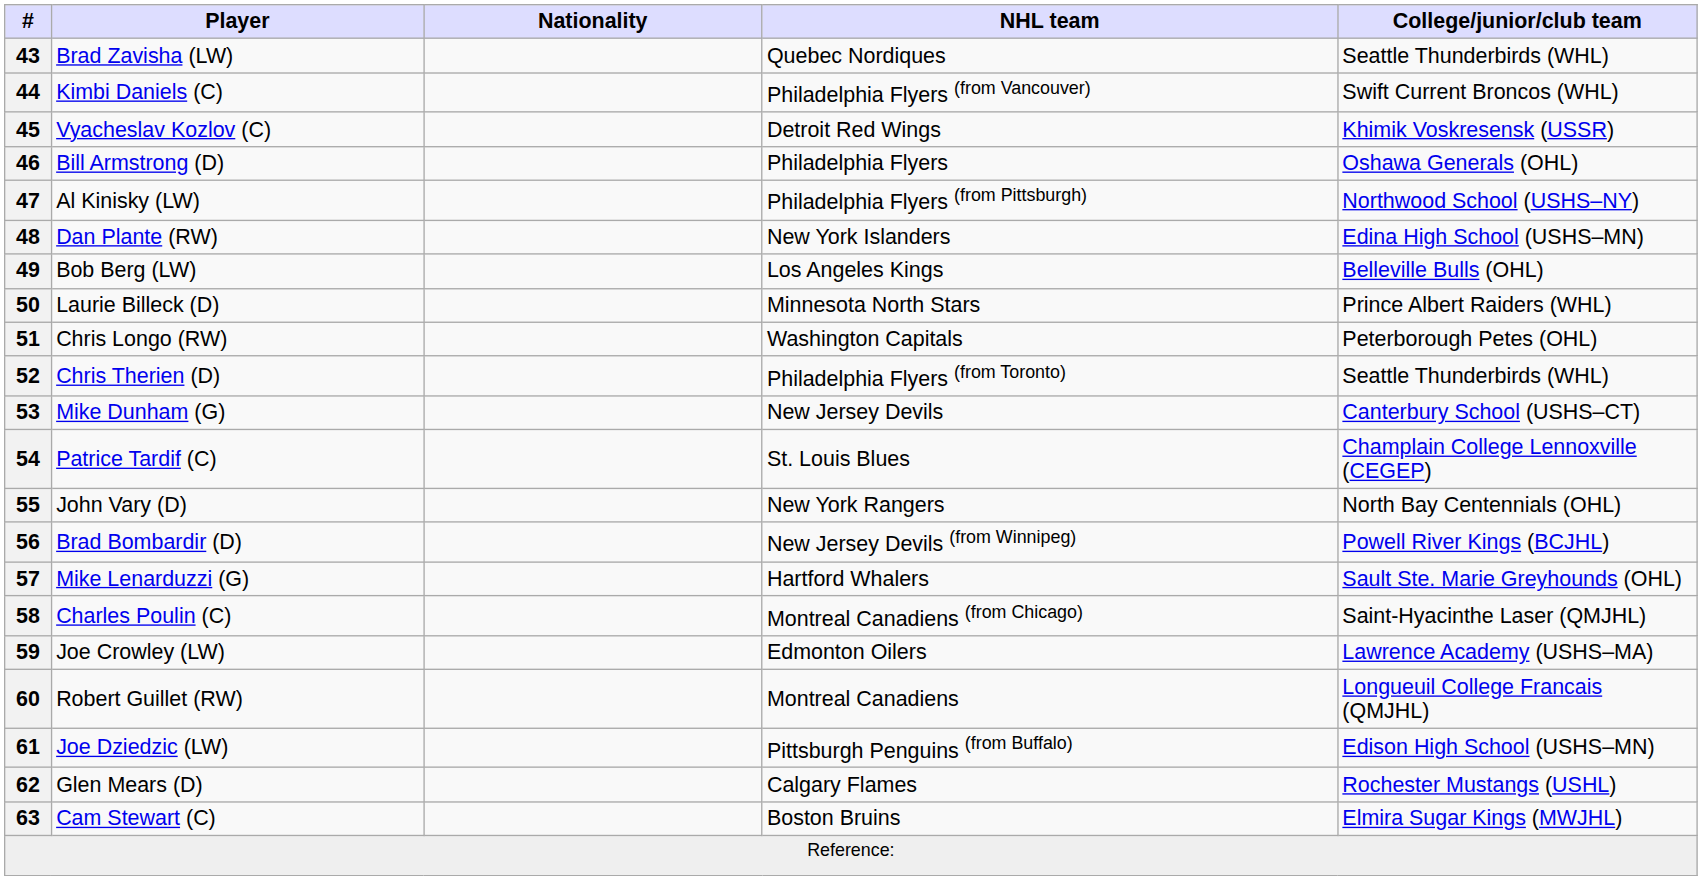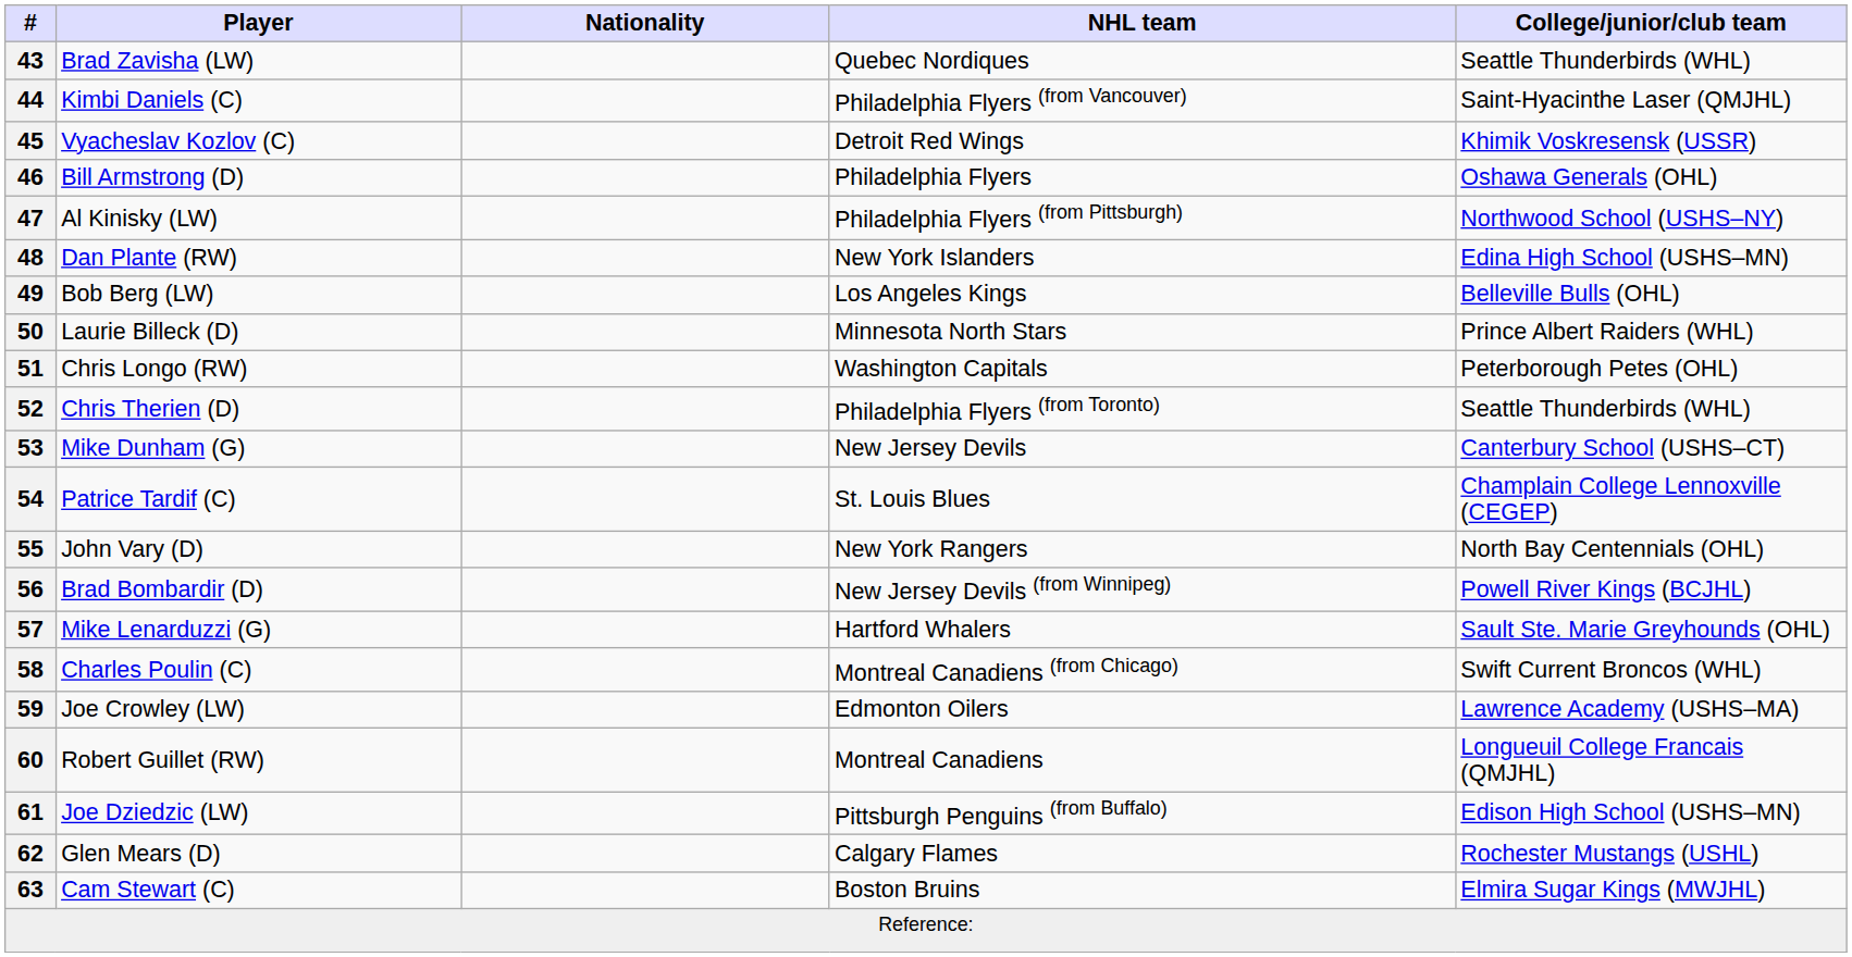44 | College/junior/club team: Swift Current Broncos (WHL) -> Saint-Hyacinthe Laser (QMJHL)
58 | College/junior/club team: Saint-Hyacinthe Laser (QMJHL) -> Swift Current Broncos (WHL)
